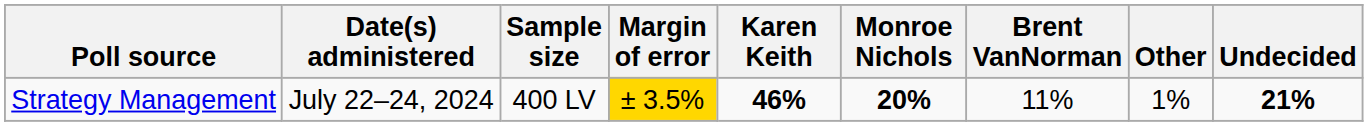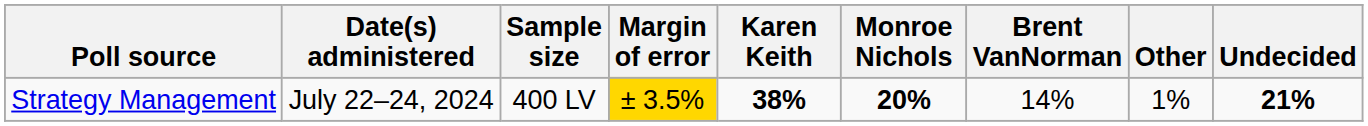Strategy Management | Karen Keith: 46% -> 38%
Strategy Management | Brent VanNorman: 11% -> 14%
